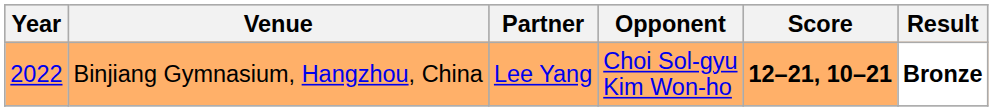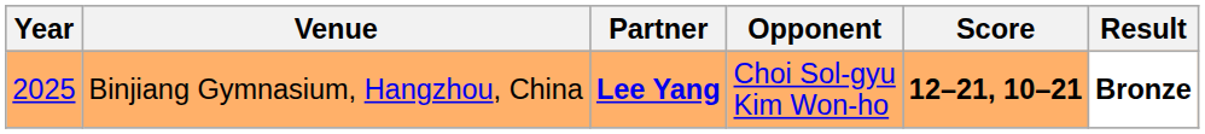Binjiang Gymnasium, Hangzhou, China | Year: 2022 -> 2025
Binjiang Gymnasium, Hangzhou, China | Partner: normal -> bold
